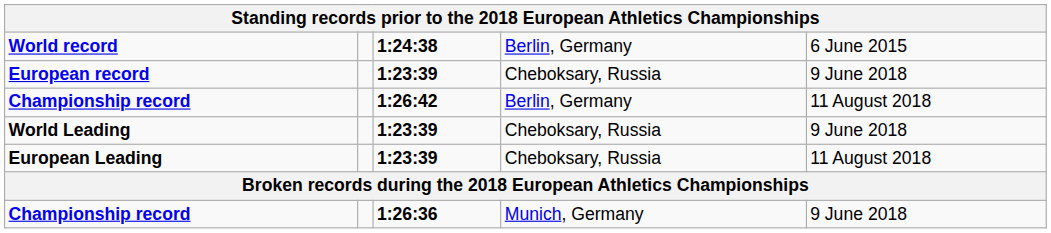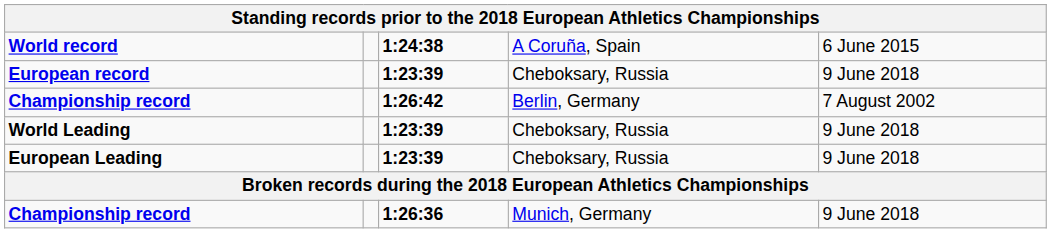World record | column 4: Berlin, Germany -> A Coruña, Spain
Championship record / 1:26:42 | column 5: 11 August 2018 -> 7 August 2002
European Leading | column 5: 11 August 2018 -> 9 June 2018
